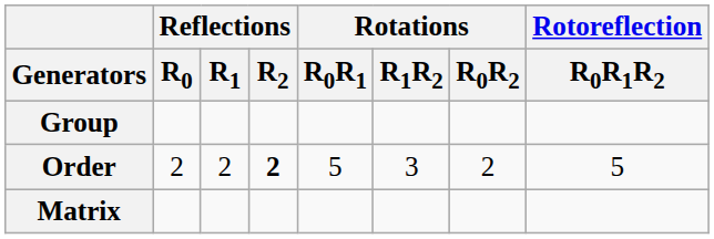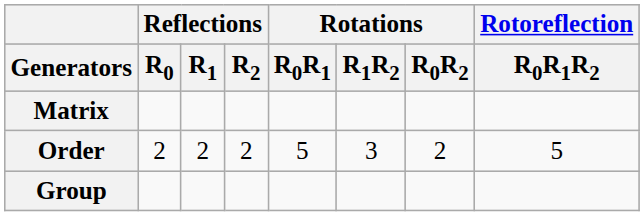rows swapped: Group <-> Matrix
Order | Reflections / R2: bold -> normal
